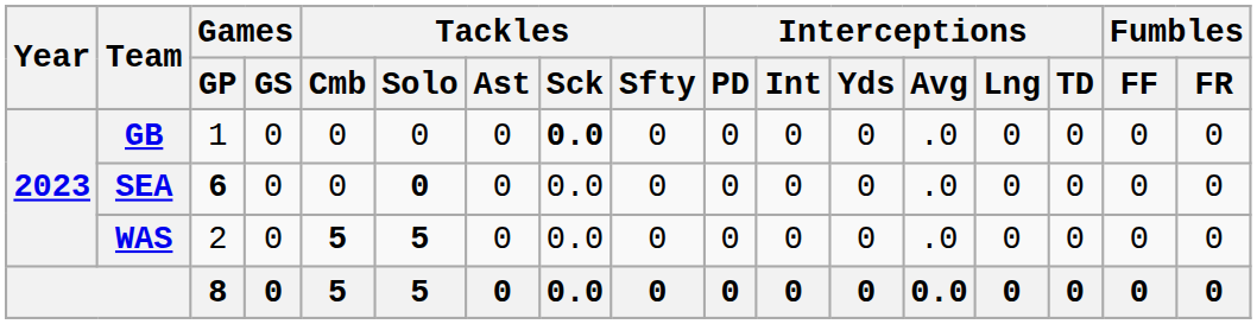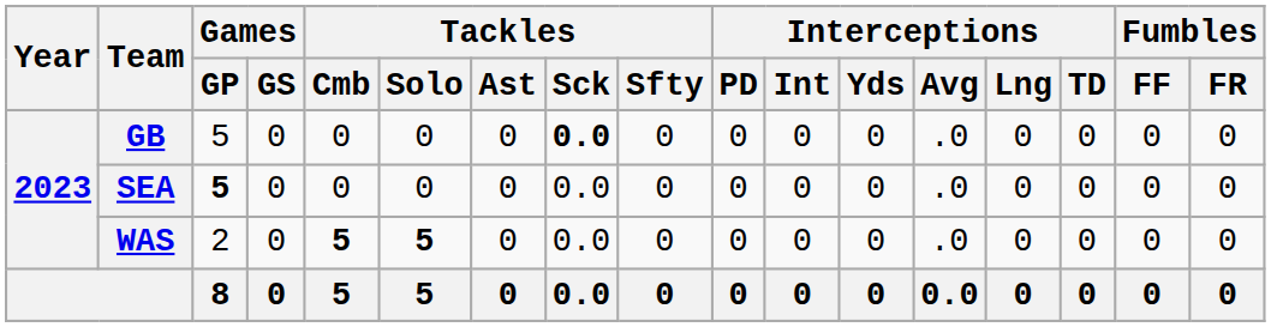GB | Games / GP: 1 -> 5
SEA | Games / GP: 6 -> 5
SEA | Tackles / Solo: bold -> normal
